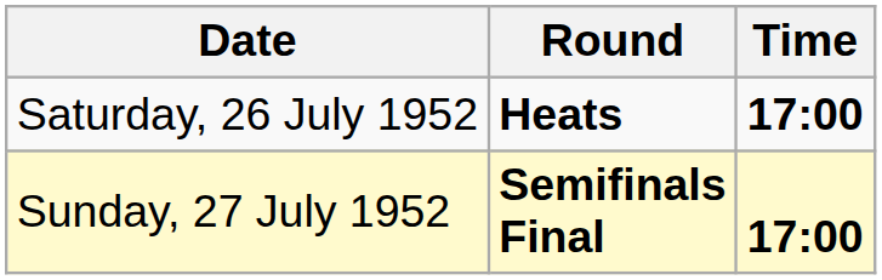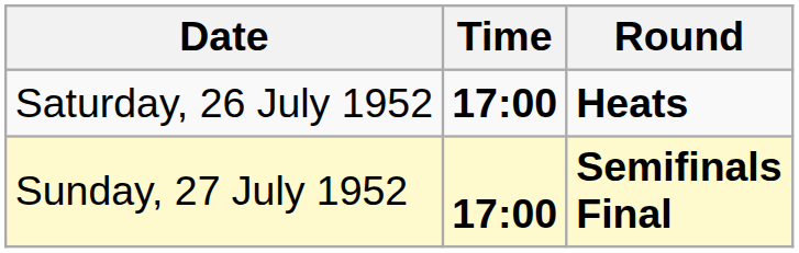columns swapped: Time <-> Round
